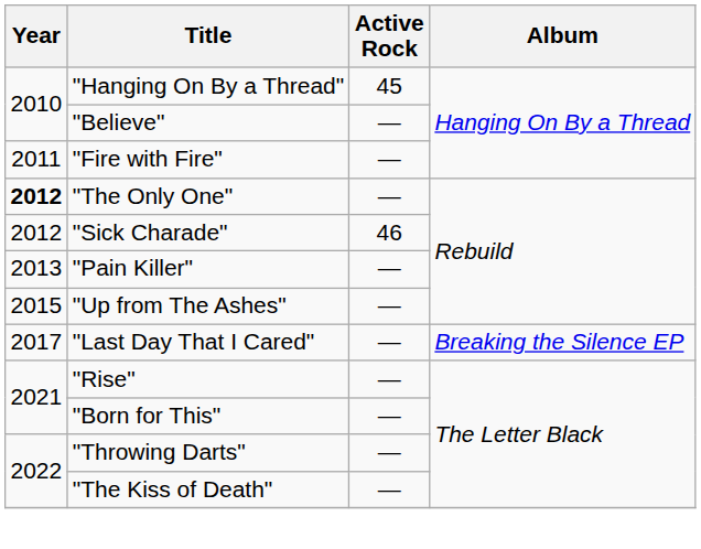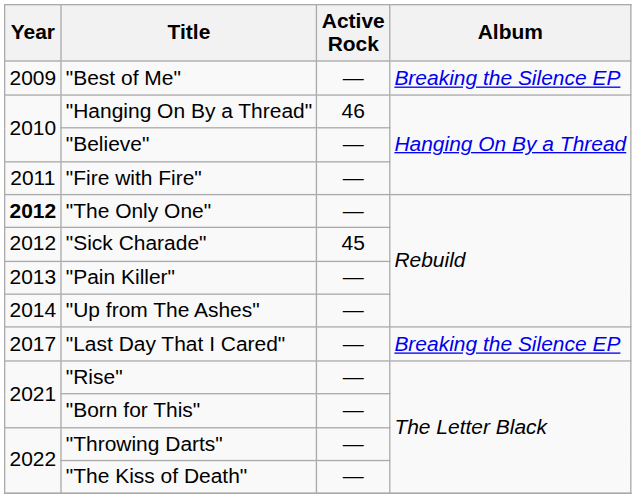+ row: 2009 | "Best of Me" | — | Breaking the Silence EP
"Hanging On By a Thread" | Active Rock: 45 -> 46
"Sick Charade" | Active Rock: 46 -> 45
"Up from The Ashes" | Year: 2015 -> 2014
